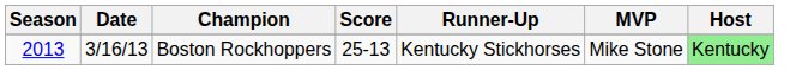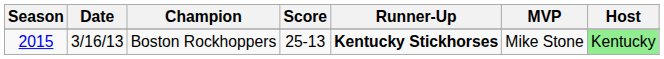Boston Rockhoppers | Season: 2013 -> 2015
Boston Rockhoppers | Runner-Up: normal -> bold
